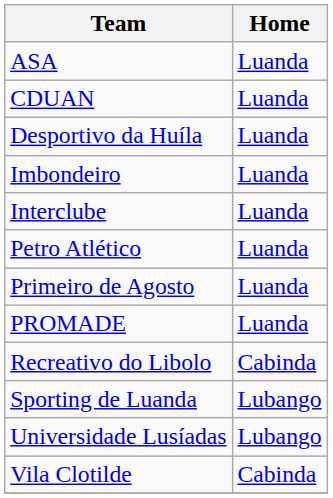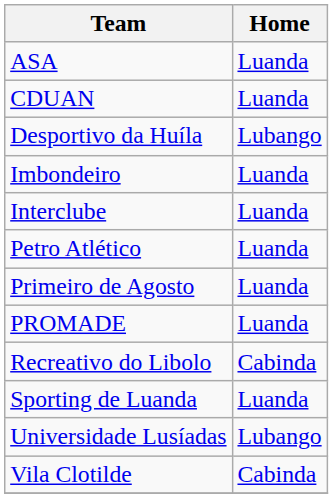Desportivo da Huíla | Home: Luanda -> Lubango
Sporting de Luanda | Home: Lubango -> Luanda
